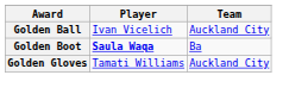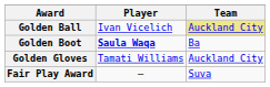Golden Ball | Team: no background -> khaki background
+ row: Fair Play Award | — | Suva
